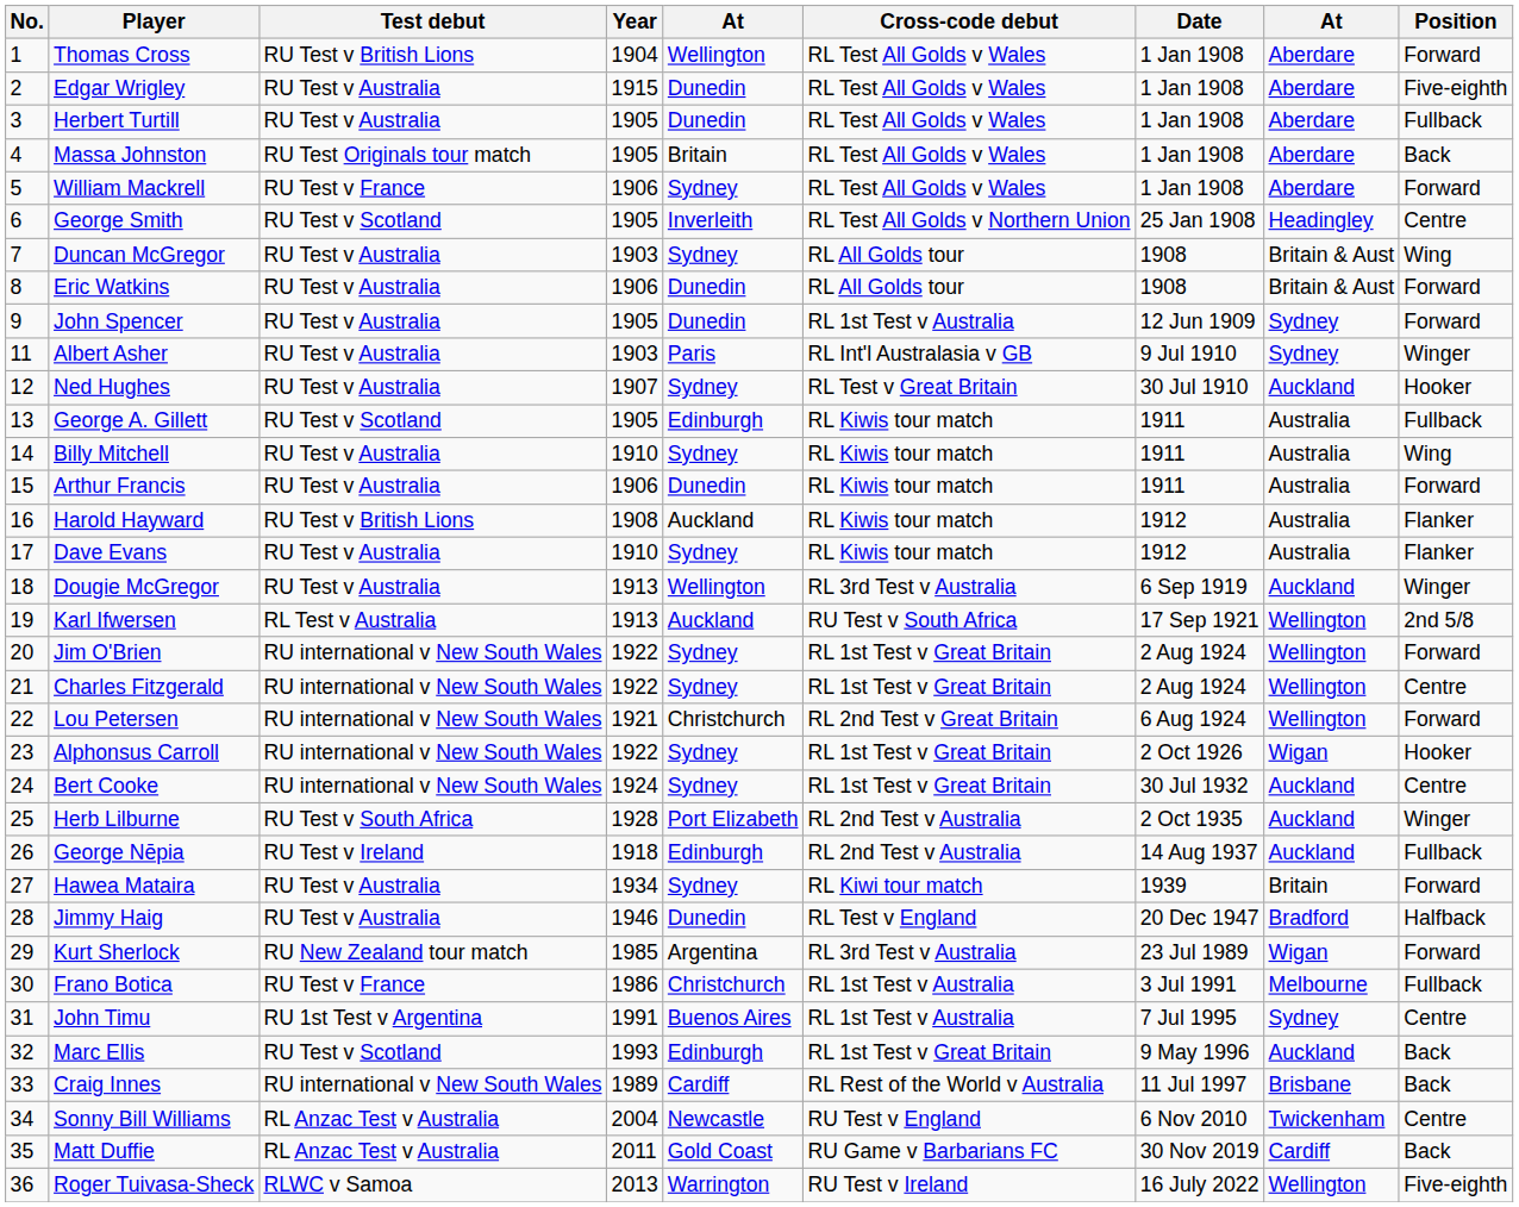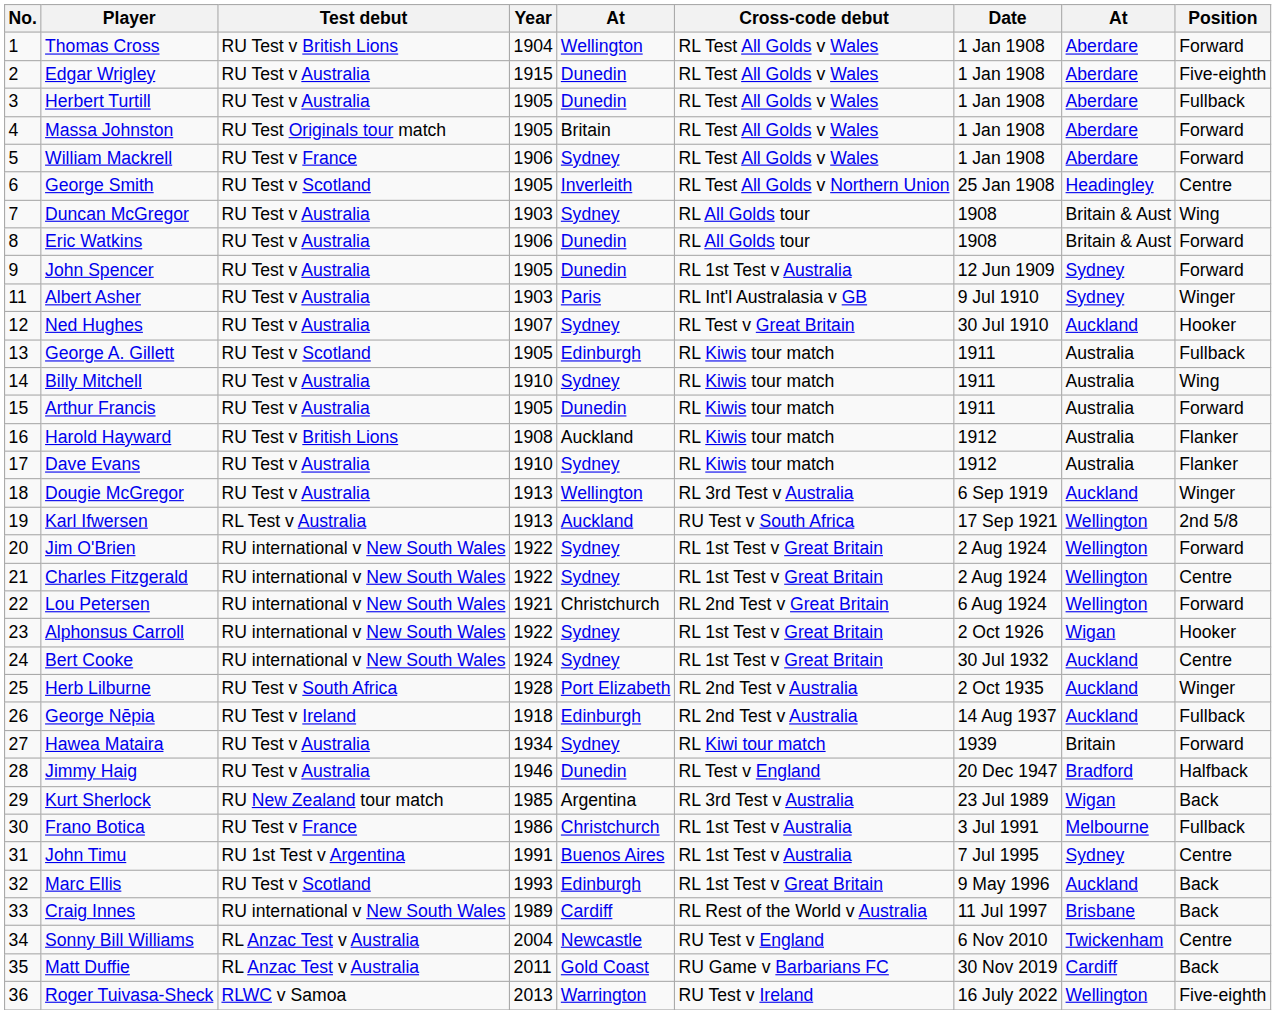Massa Johnston | Position: Back -> Forward
Arthur Francis | Year: 1906 -> 1905
Kurt Sherlock | Position: Forward -> Back
